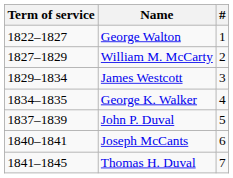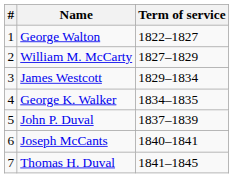columns swapped: # <-> Term of service
